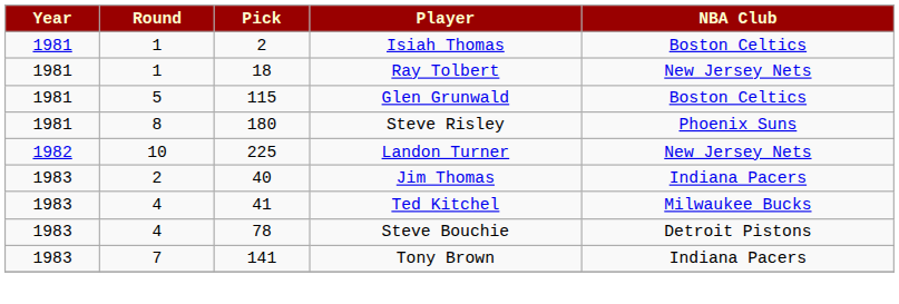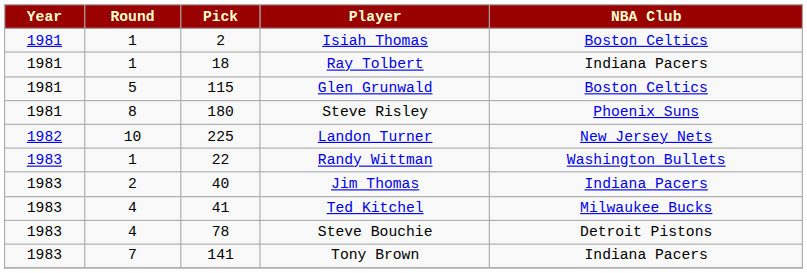Ray Tolbert | NBA Club: New Jersey Nets -> Indiana Pacers
+ row: 1983 | 1 | 22 | Randy Wittman | Washington Bullets
